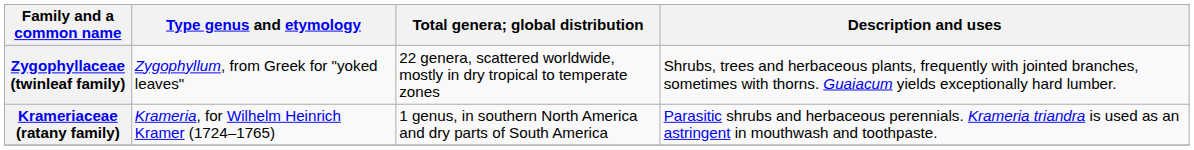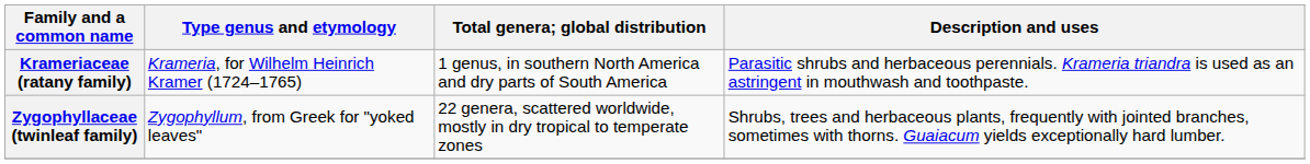rows swapped: Krameriaceae (ratany family) <-> Zygophyllaceae (twinleaf family)
